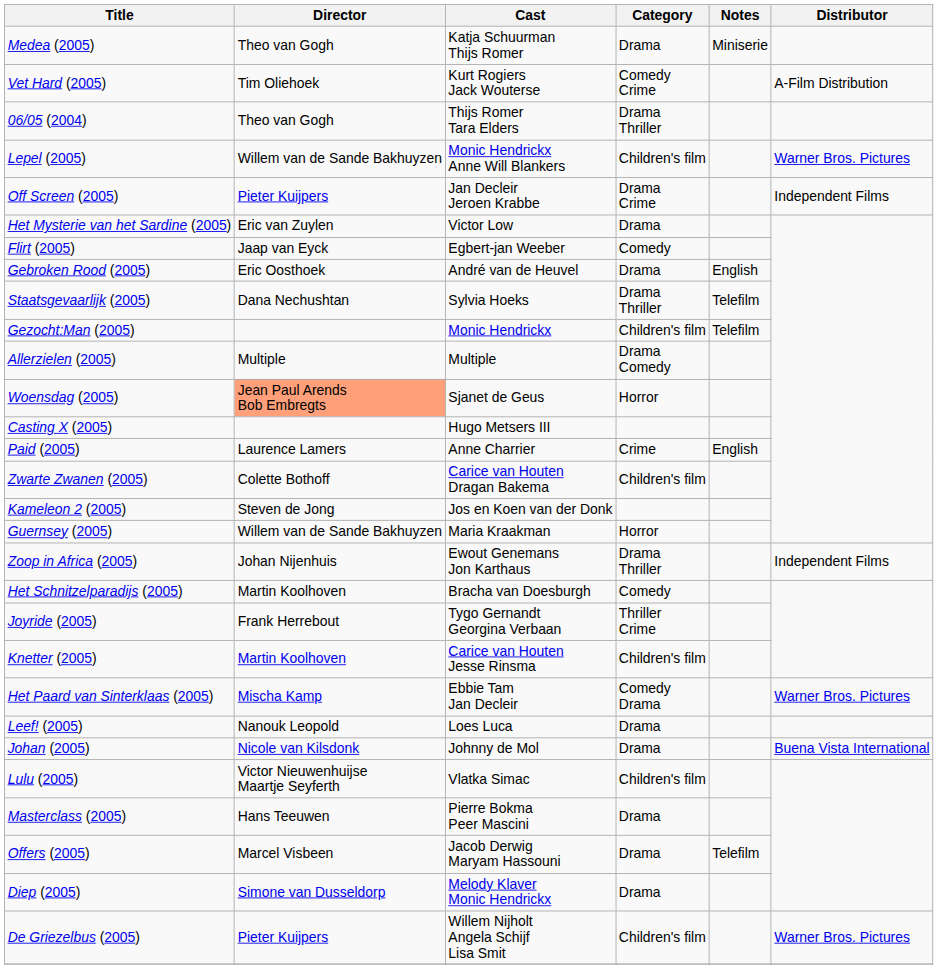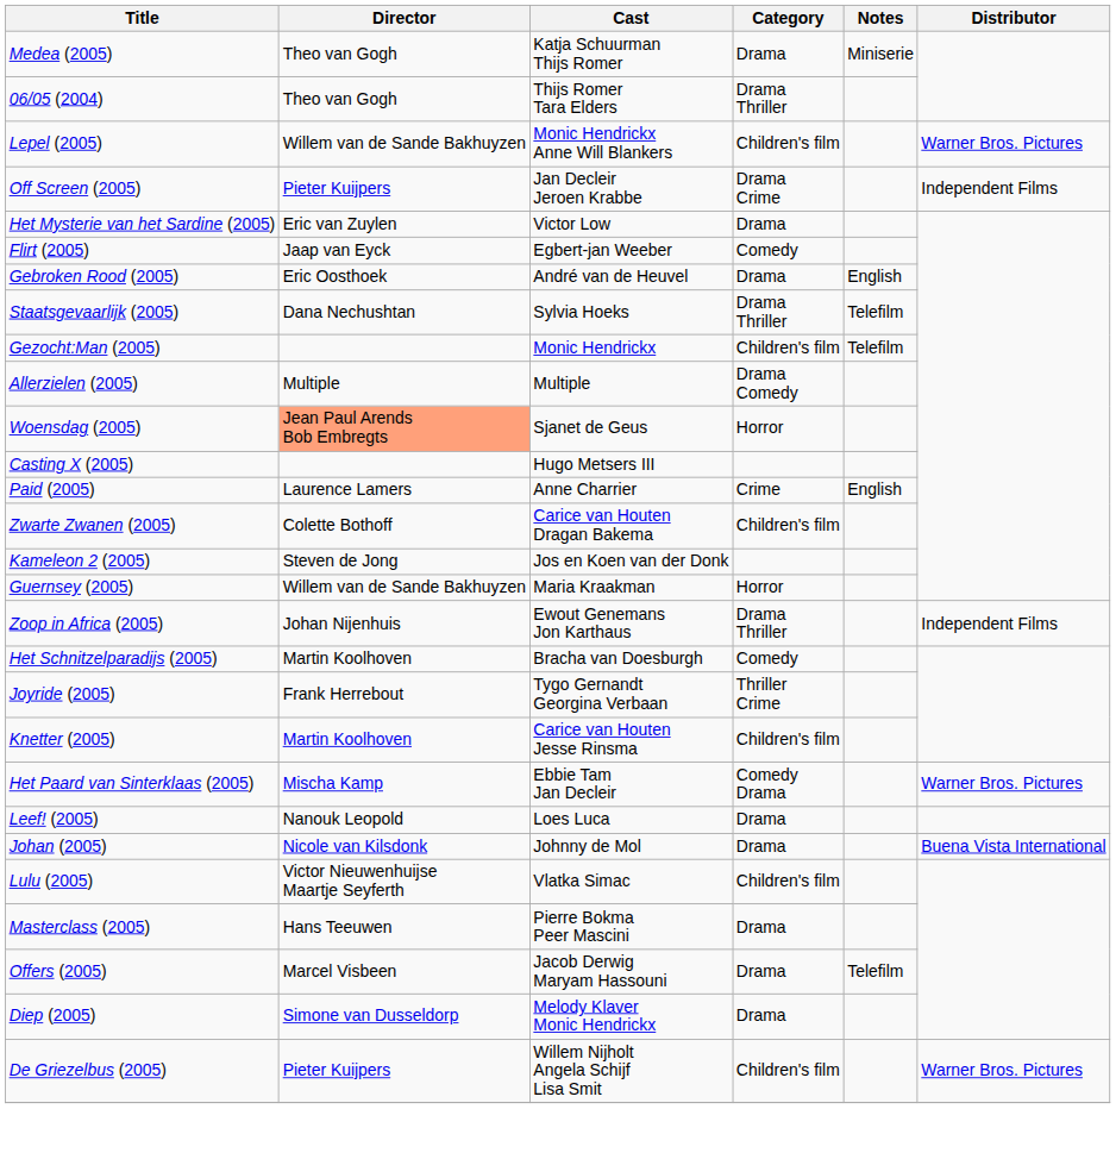- row: Vet Hard (2005) | Tim Oliehoek | Kurt Rogiers Jack Wouterse | Comedy Crime | A-Film Distribution
